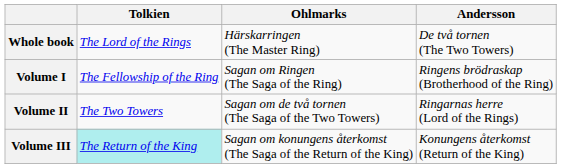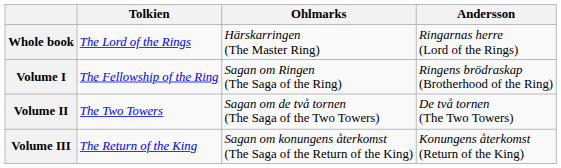Whole book | Andersson: De två tornen (The Two Towers) -> Ringarnas herre (Lord of the Rings)
Volume II | Andersson: Ringarnas herre (Lord of the Rings) -> De två tornen (The Two Towers)
Volume III | Tolkien: paleturquoise background -> no background
